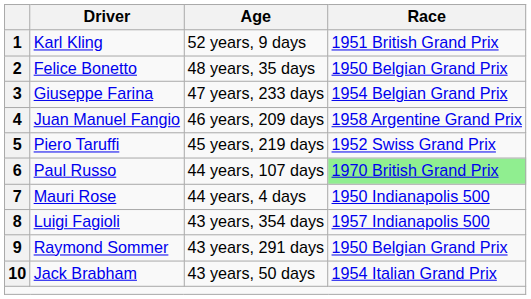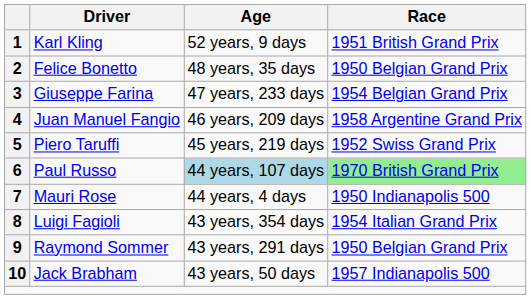6 | Age: no background -> lightblue background
8 | Race: 1957 Indianapolis 500 -> 1954 Italian Grand Prix
10 | Race: 1954 Italian Grand Prix -> 1957 Indianapolis 500
